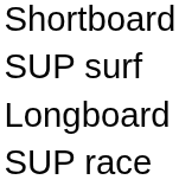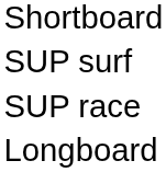rows swapped: SUP race <-> Longboard
